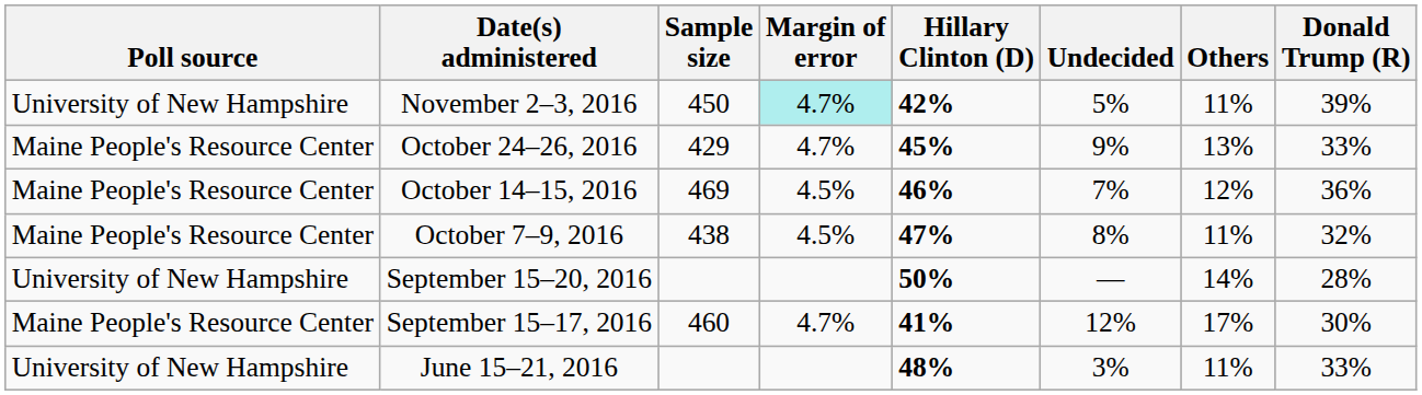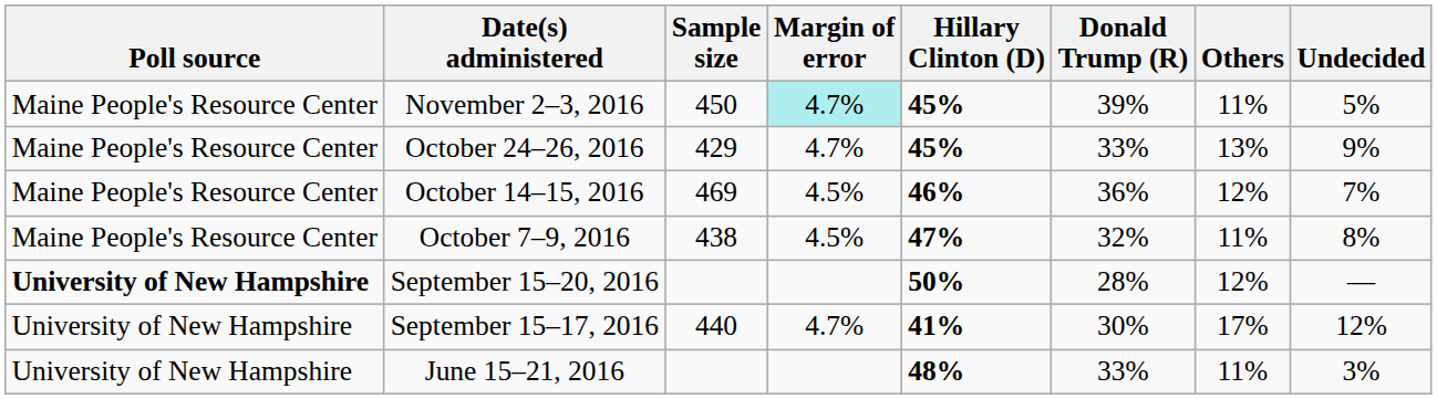columns swapped: Donald Trump (R) <-> Undecided
November 2–3, 2016 | Poll source: University of New Hampshire -> Maine People's Resource Center
November 2–3, 2016 | Hillary Clinton (D): 42% -> 45%
September 15–20, 2016 | Poll source: normal -> bold
September 15–20, 2016 | Others: 14% -> 12%
September 15–17, 2016 | Poll source: Maine People's Resource Center -> University of New Hampshire
September 15–17, 2016 | Sample size: 460 -> 440
